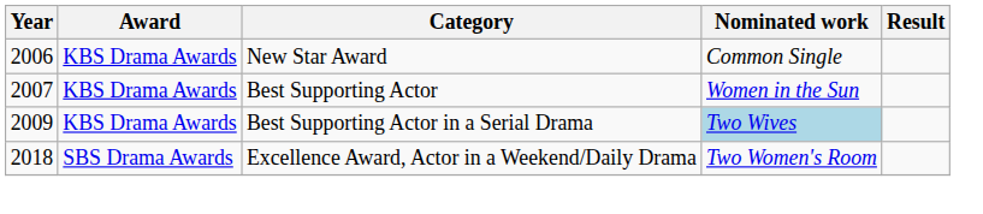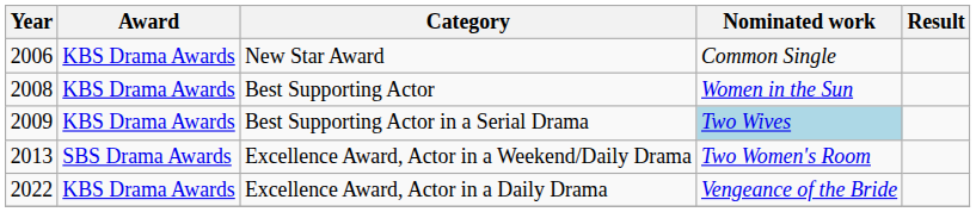Best Supporting Actor | Year: 2007 -> 2008
Excellence Award, Actor in a Weekend/Daily Drama | Year: 2018 -> 2013
+ row: 2022 | KBS Drama Awards | Excellence Award, Actor in a Daily Drama | Vengeance of the Bride
